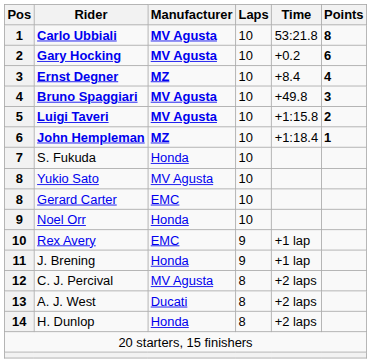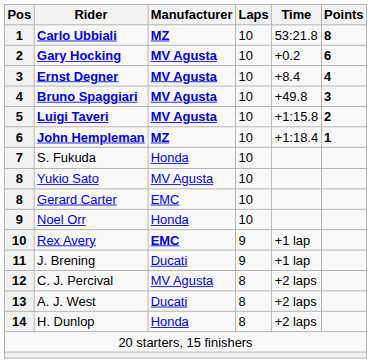Carlo Ubbiali | Manufacturer: MV Agusta -> MZ
Ernst Degner | Manufacturer: MZ -> MV Agusta
Rex Avery | Manufacturer: normal -> bold
J. Brening | Manufacturer: Honda -> Ducati
